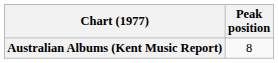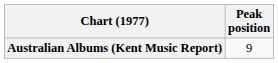Australian Albums (Kent Music Report) | Peak position: 8 -> 9
